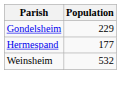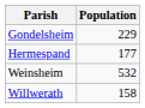+ row: Willwerath | 158
